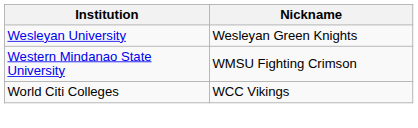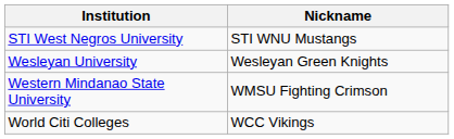+ row: STI West Negros University | STI WNU Mustangs
